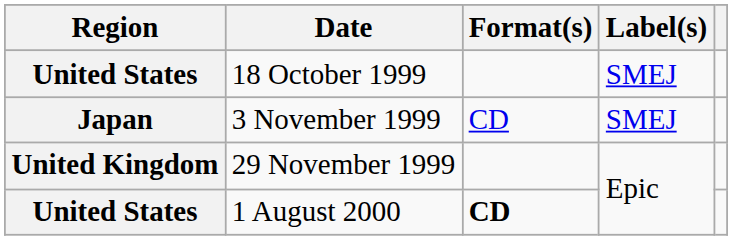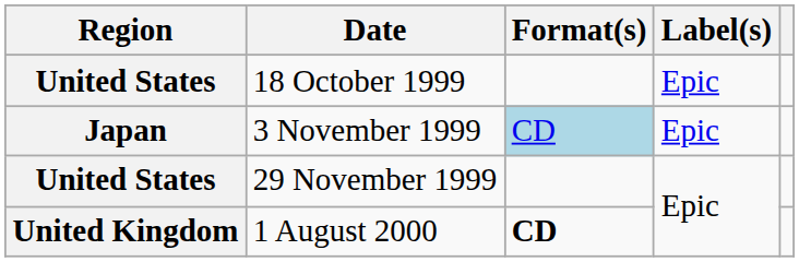18 October 1999 | Label(s): SMEJ -> Epic
3 November 1999 | Format(s): no background -> lightblue background
3 November 1999 | Label(s): SMEJ -> Epic
29 November 1999 | Region: United Kingdom -> United States
1 August 2000 | Region: United States -> United Kingdom
